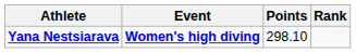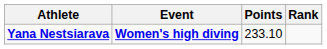Yana Nestsiarava | Points: 298.10 -> 233.10
